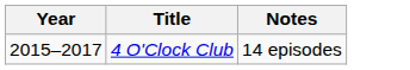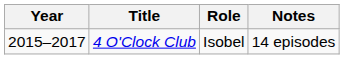+ column: Role | Isobel
